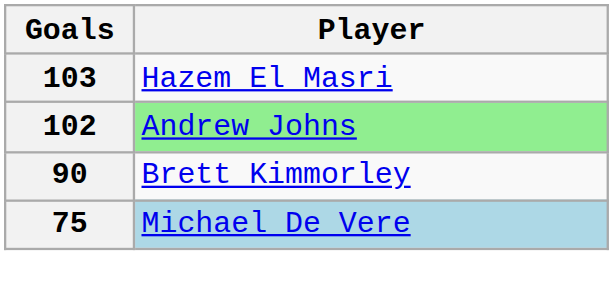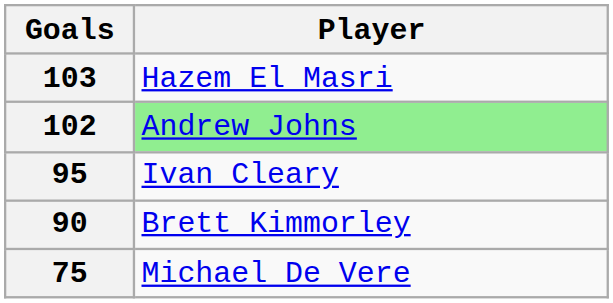+ row: 95 | Ivan Cleary
75 | Player: lightblue background -> no background
